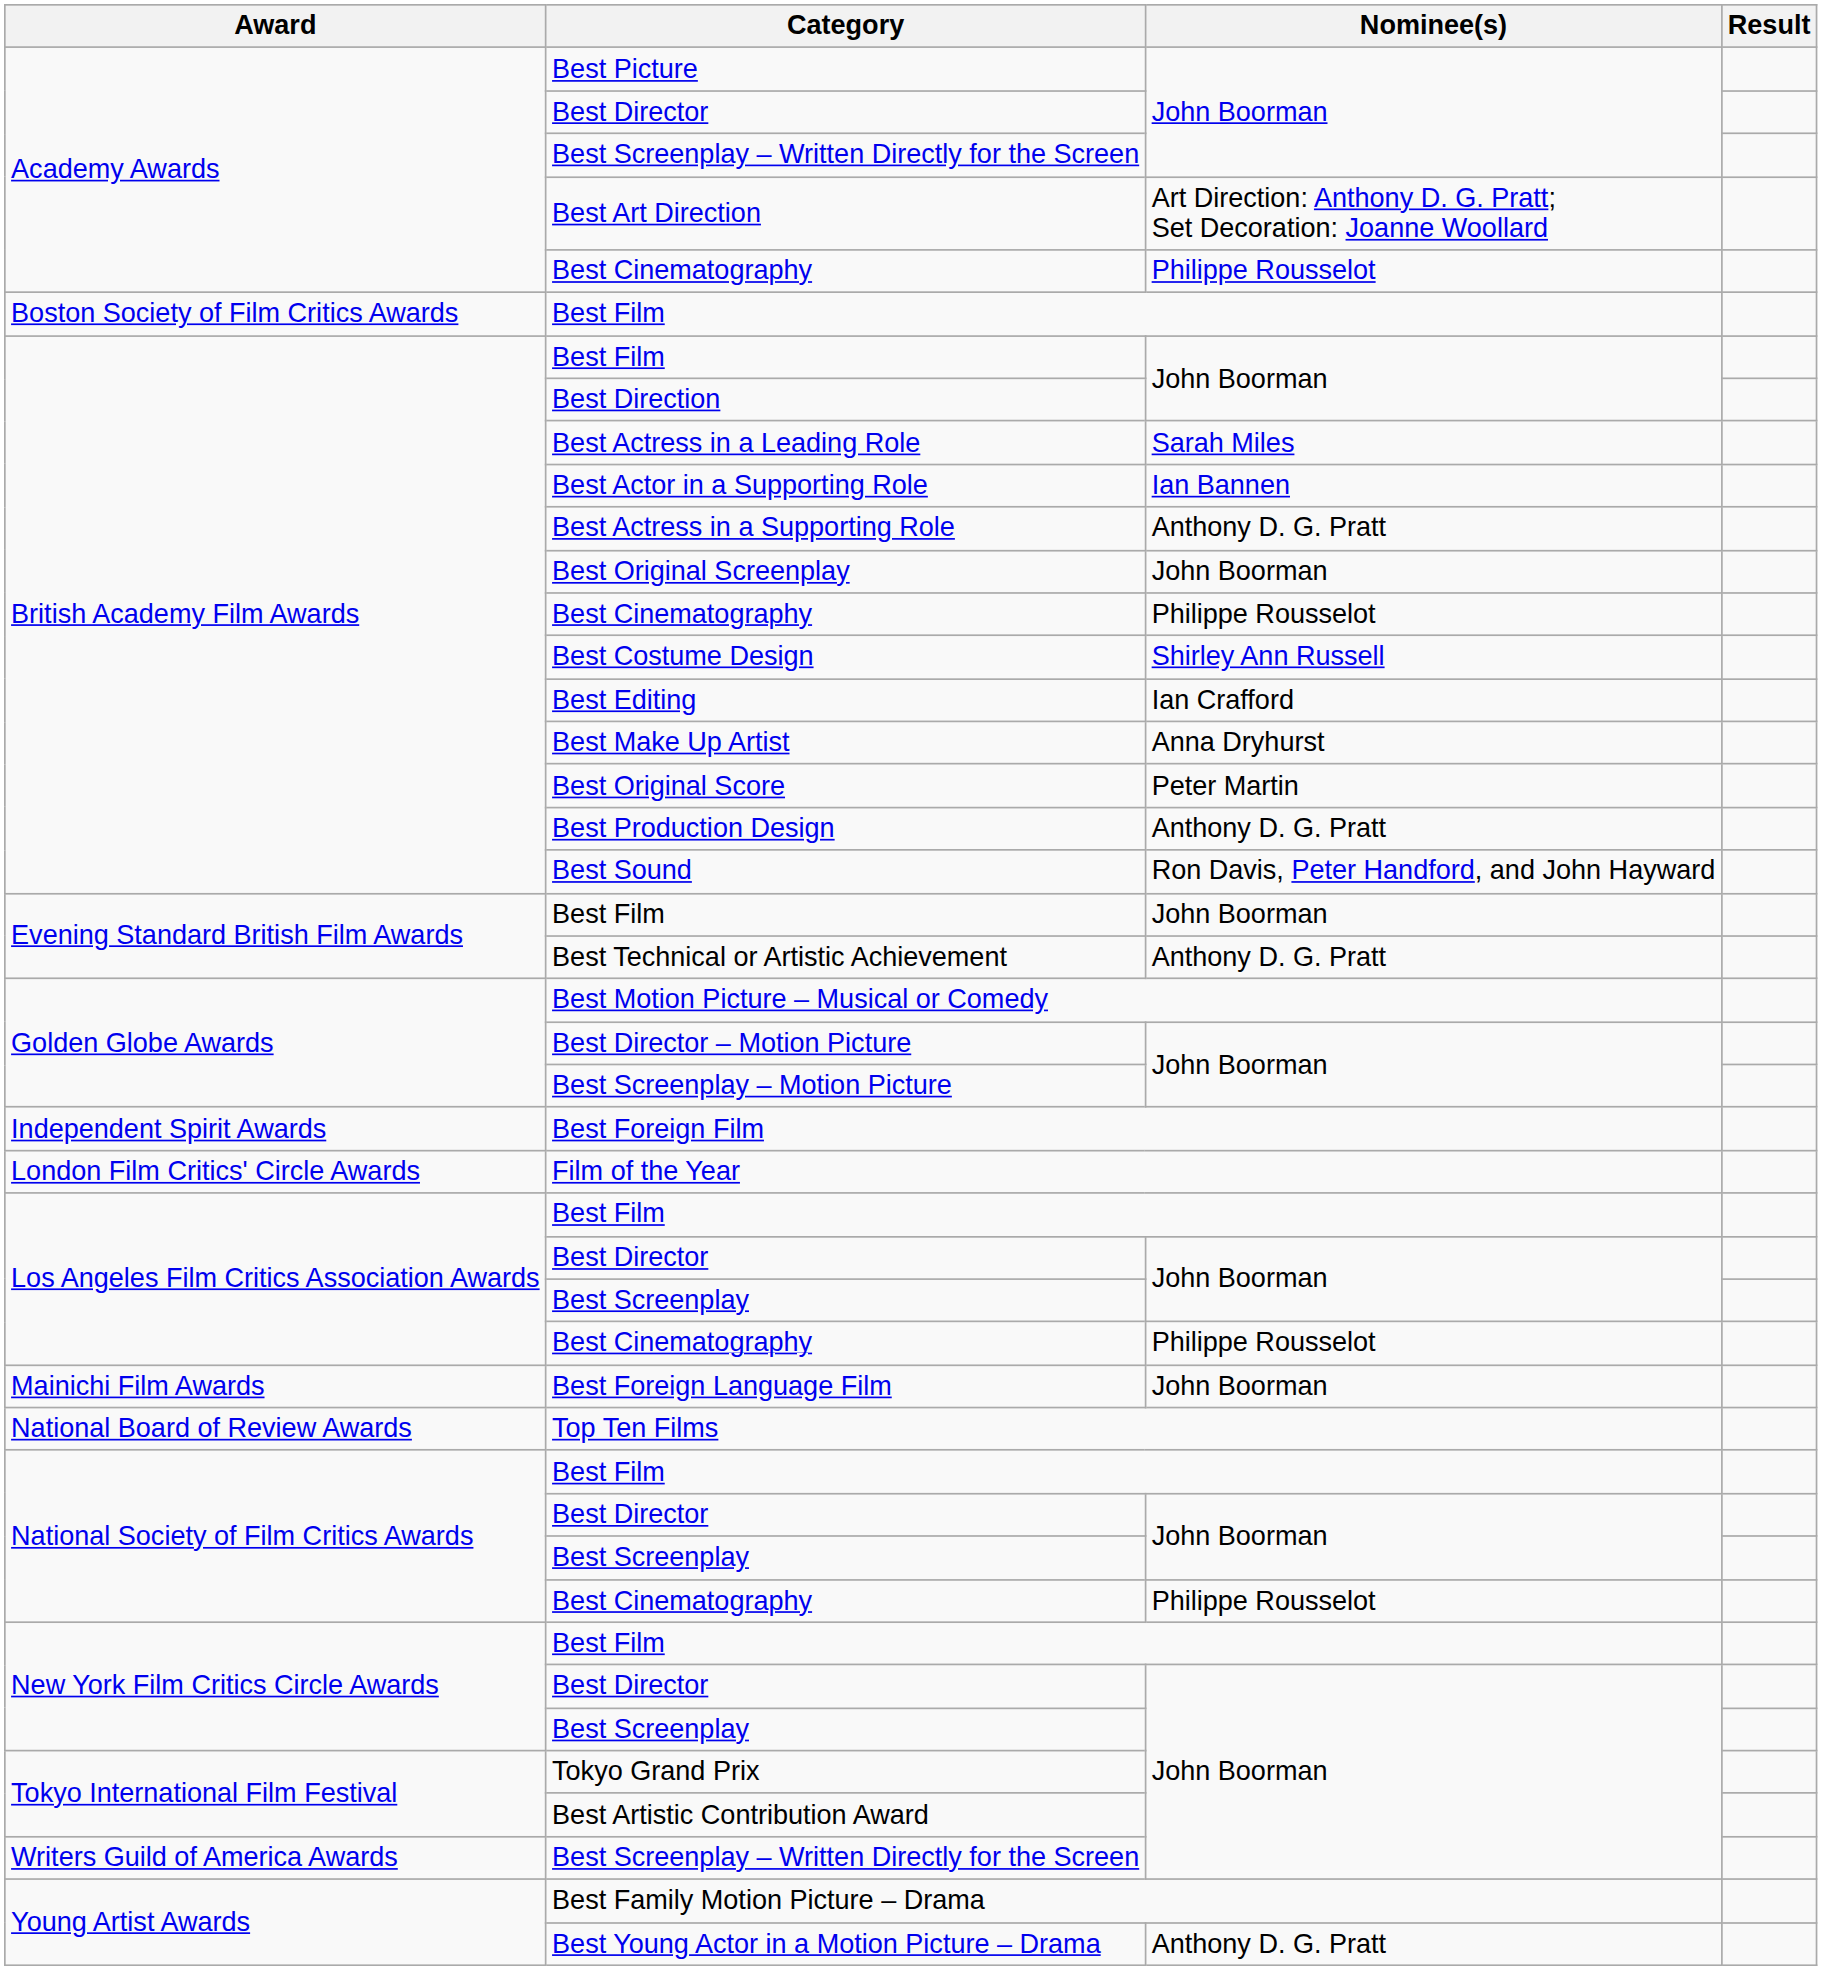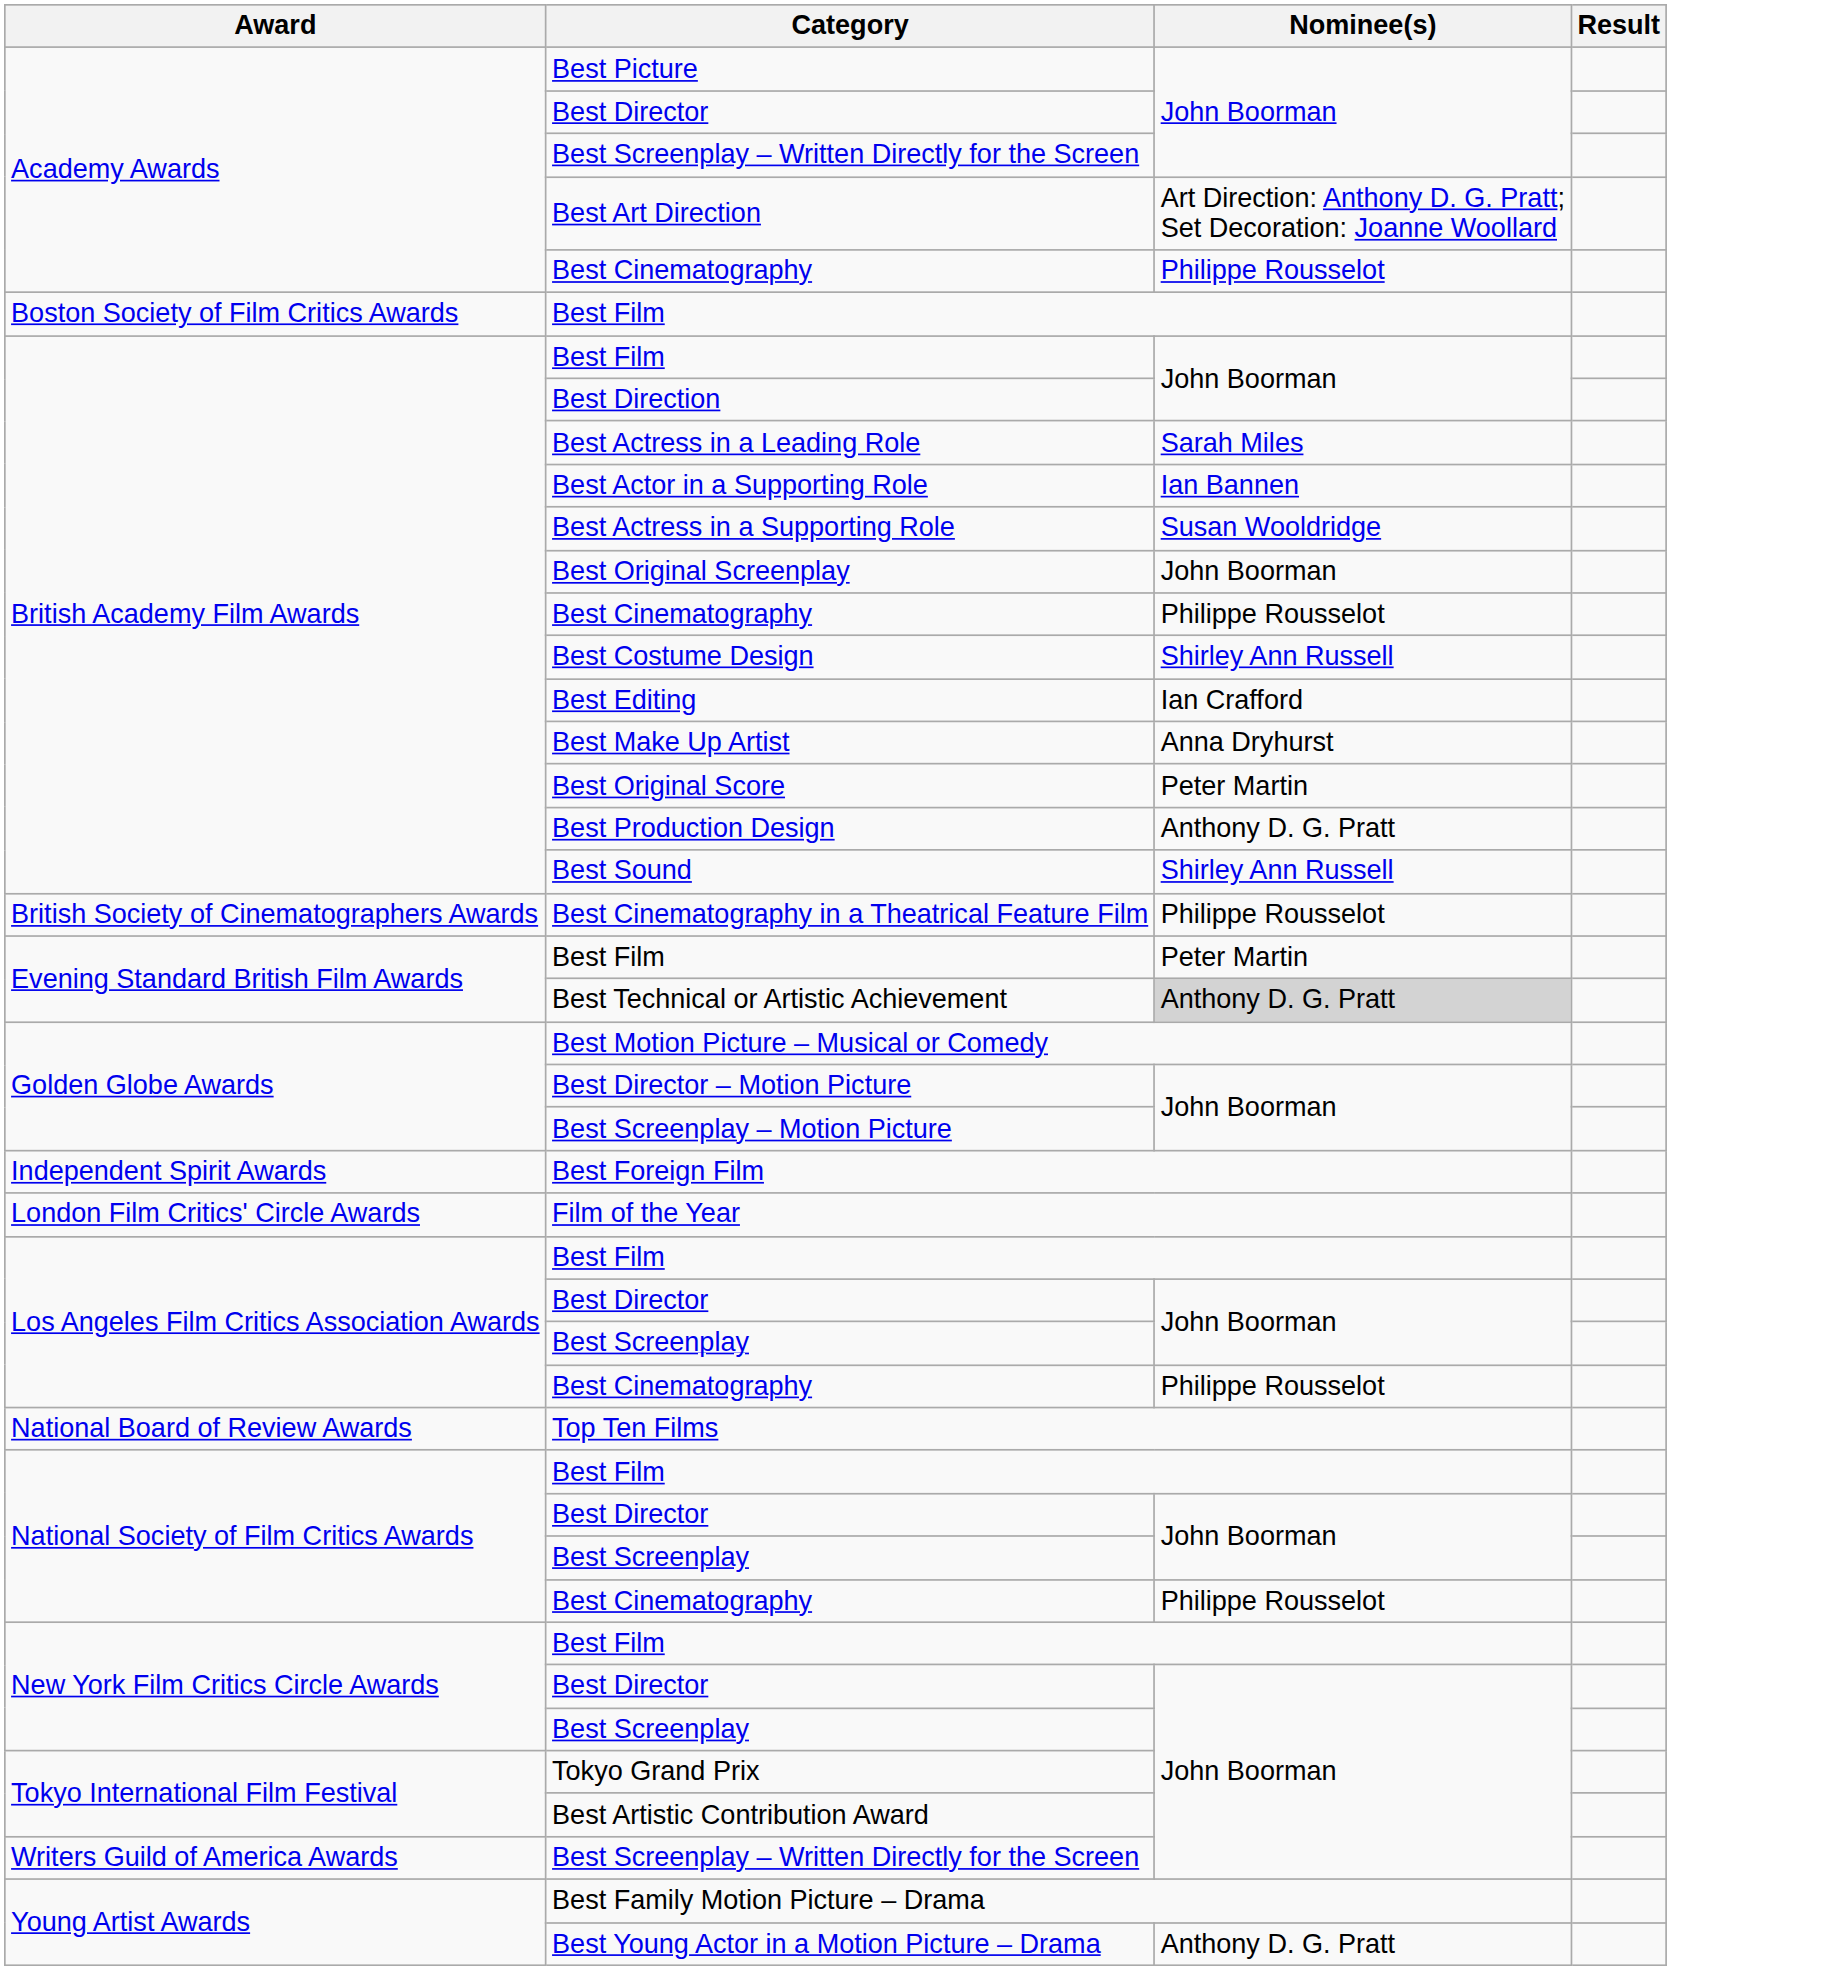Best Actress in a Supporting Role | Nominee(s): Anthony D. G. Pratt -> Susan Wooldridge
Best Sound | Nominee(s): Ron Davis, Peter Handford, and John Hayward -> Shirley Ann Russell
+ row: British Society of Cinematographers Awards | Best Cinematography in a Theatrical Feature Film | Philippe Rousselot
Evening Standard British Film Awards / Best Film | Nominee(s): John Boorman -> Peter Martin
Best Technical or Artistic Achievement | Nominee(s): no background -> lightgrey background
- row: Mainichi Film Awards | Best Foreign Language Film | John Boorman
